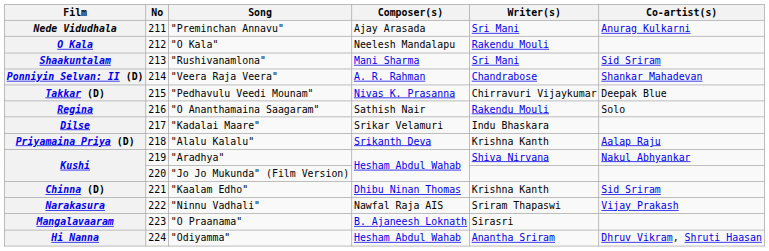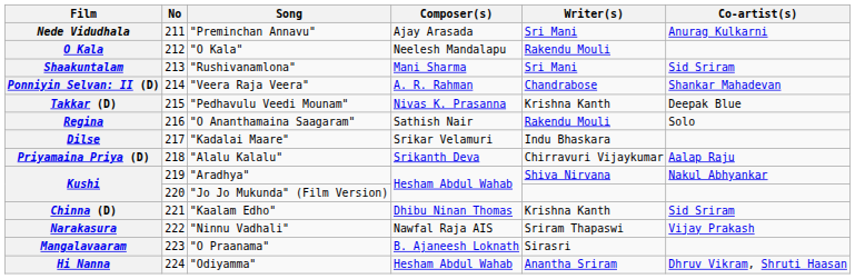Takkar (D) | Writer(s): Chirravuri Vijaykumar -> Krishna Kanth
Priyamaina Priya (D) | Writer(s): Krishna Kanth -> Chirravuri Vijaykumar
